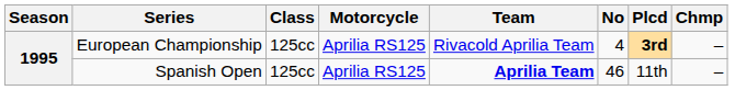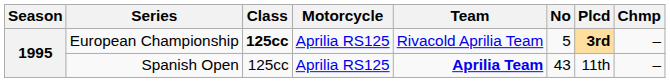European Championship | Class: normal -> bold
European Championship | No: 4 -> 5
Spanish Open | No: 46 -> 43
